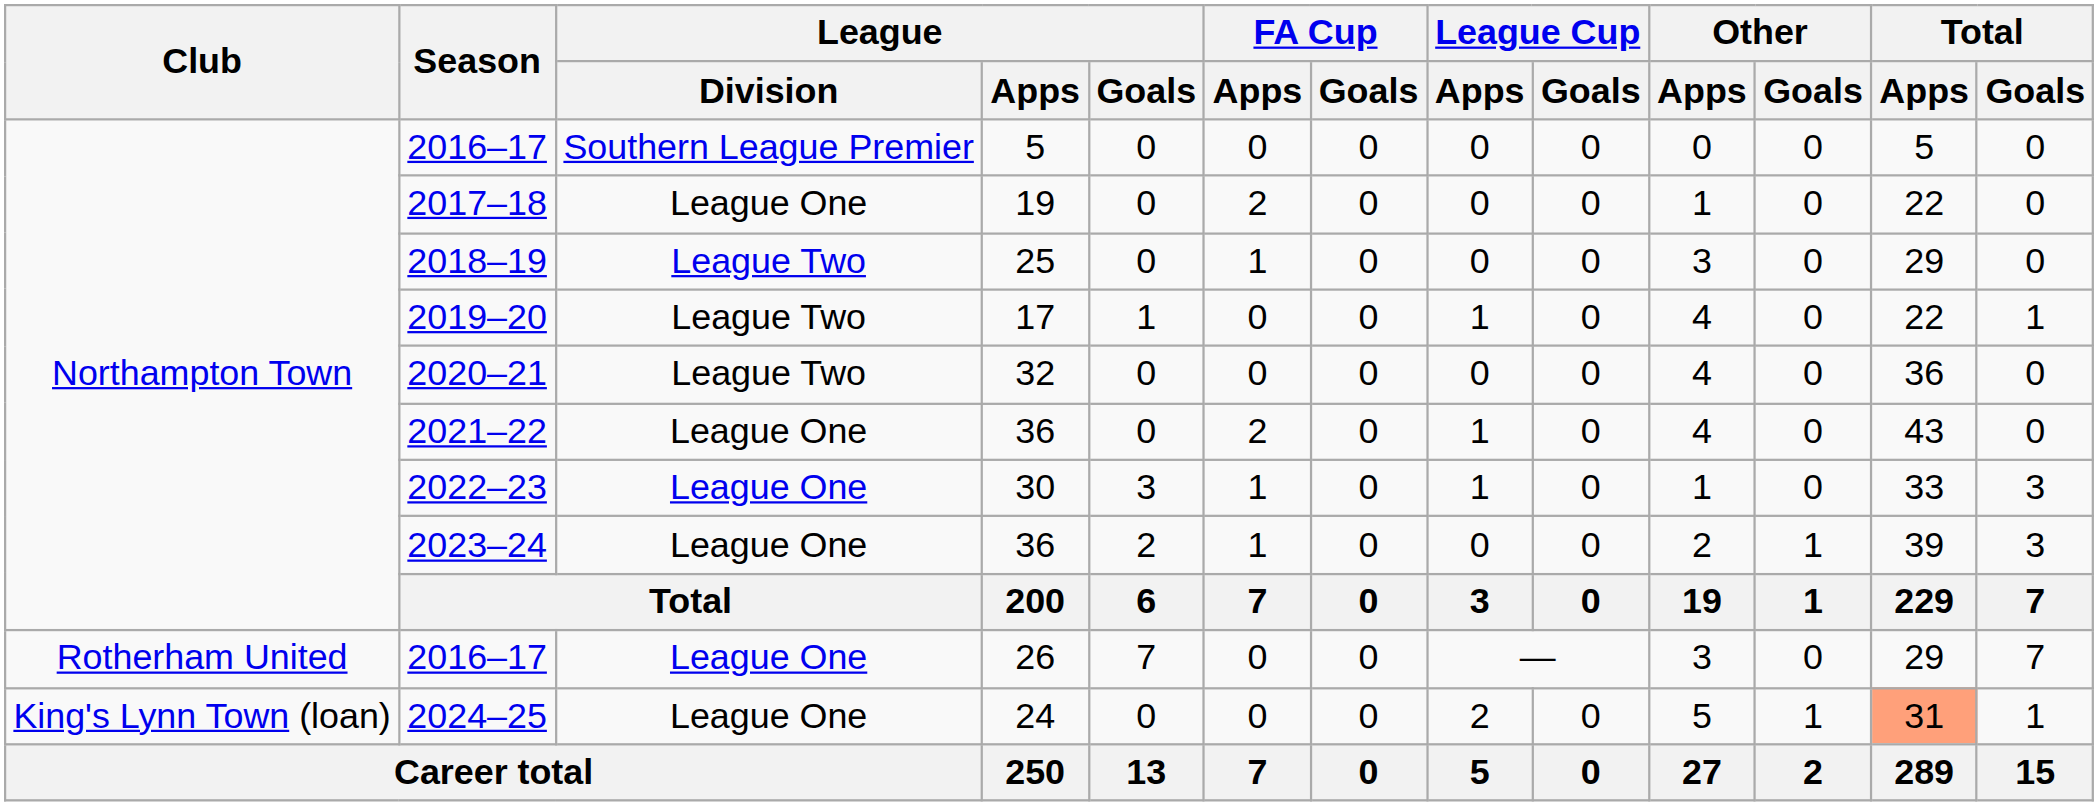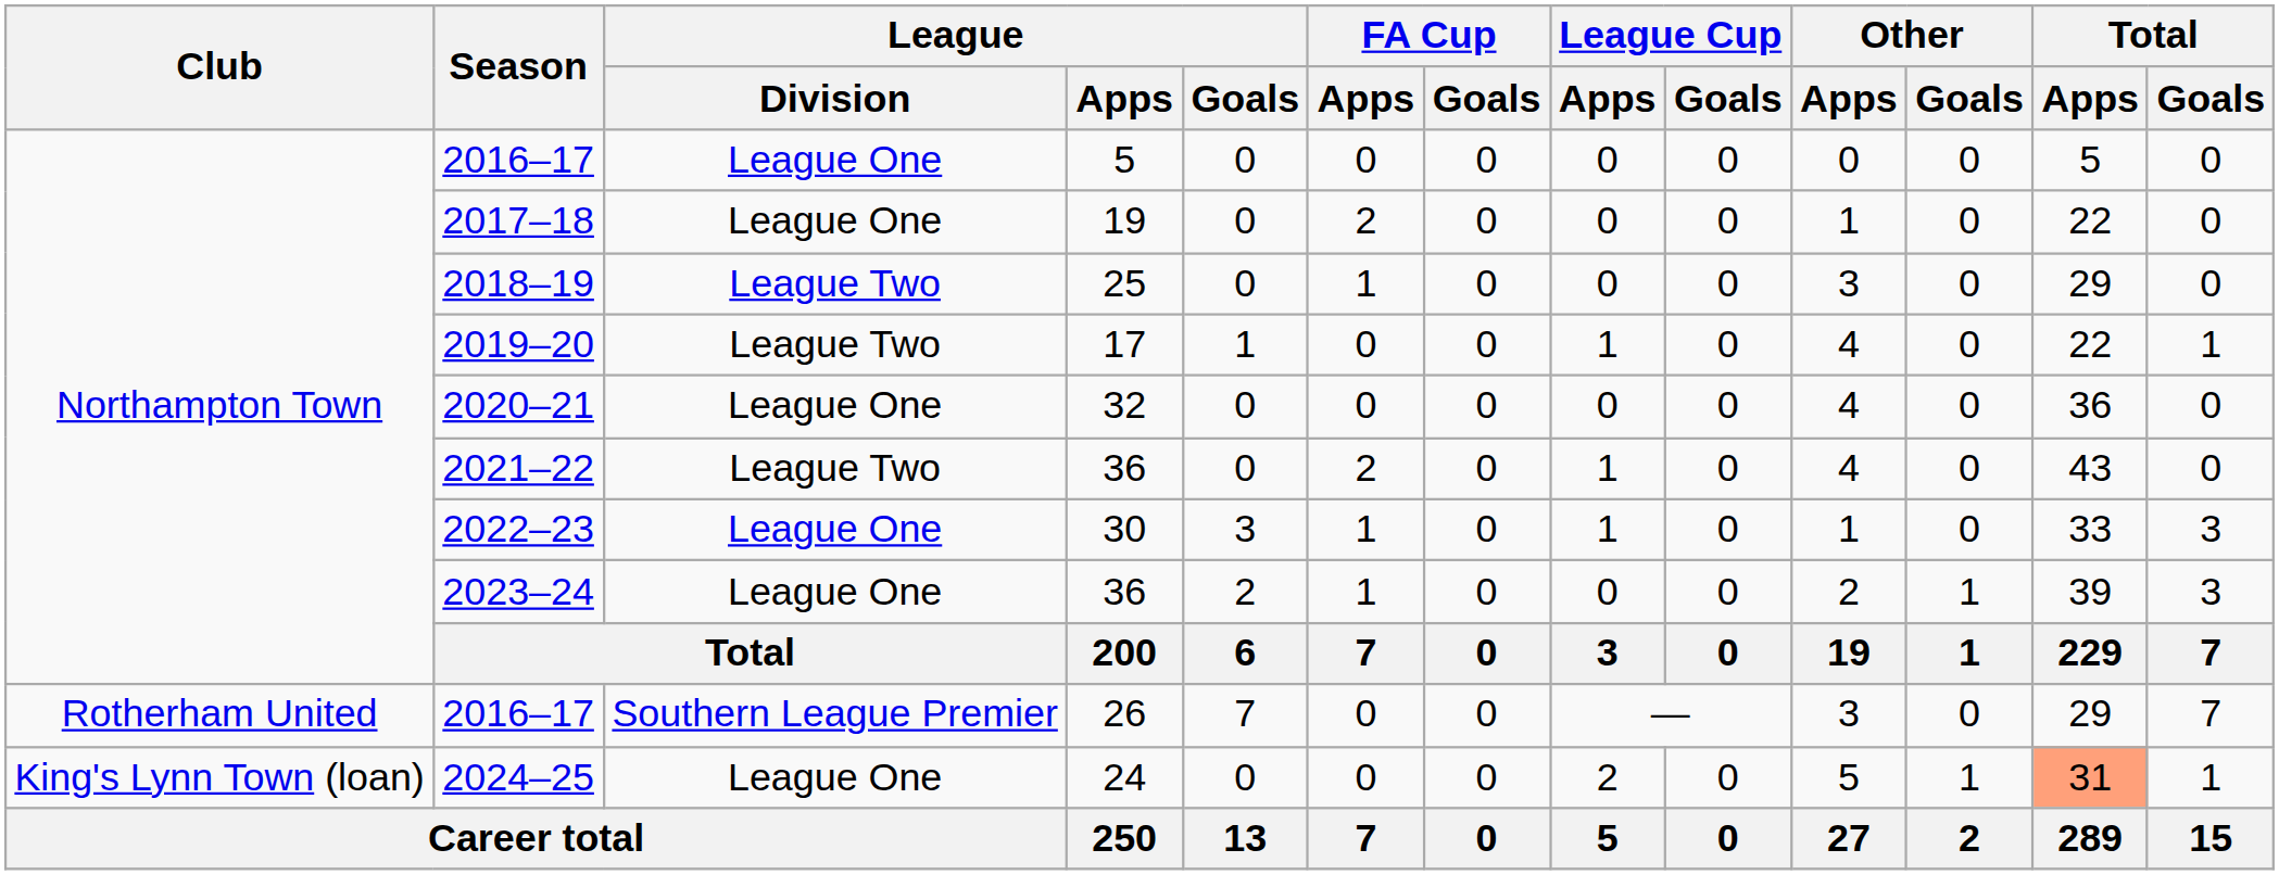2016–17 / 5 | League / Division: Southern League Premier -> League One
2020–21 | League / Division: League Two -> League One
2021–22 | League / Division: League One -> League Two
2016–17 / 26 | League / Division: League One -> Southern League Premier
